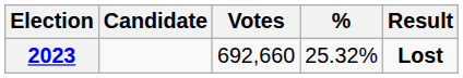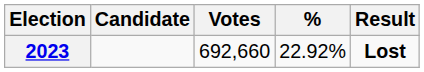2023 | %: 25.32% -> 22.92%
